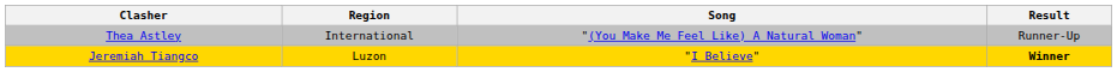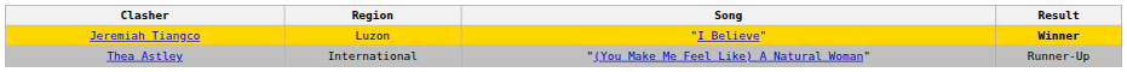rows swapped: Thea Astley <-> Jeremiah Tiangco
